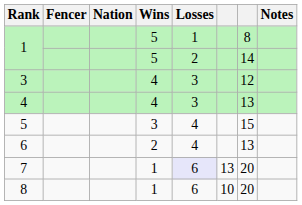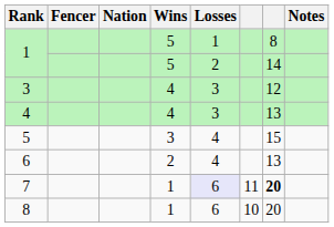7 | column 6: 13 -> 11
7 | column 7: normal -> bold
